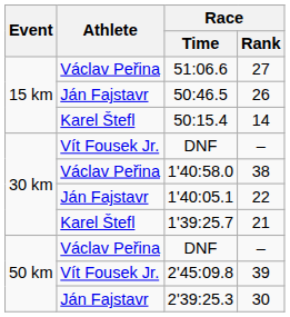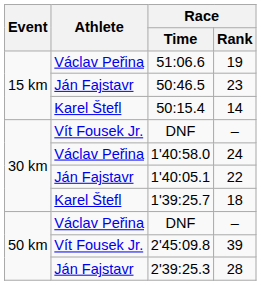51:06.6 | Race / Rank: 27 -> 19
50:46.5 | Race / Rank: 26 -> 23
1'40:58.0 | Race / Rank: 38 -> 24
1'39:25.7 | Race / Rank: 21 -> 18
2'39:25.3 | Race / Rank: 30 -> 28
